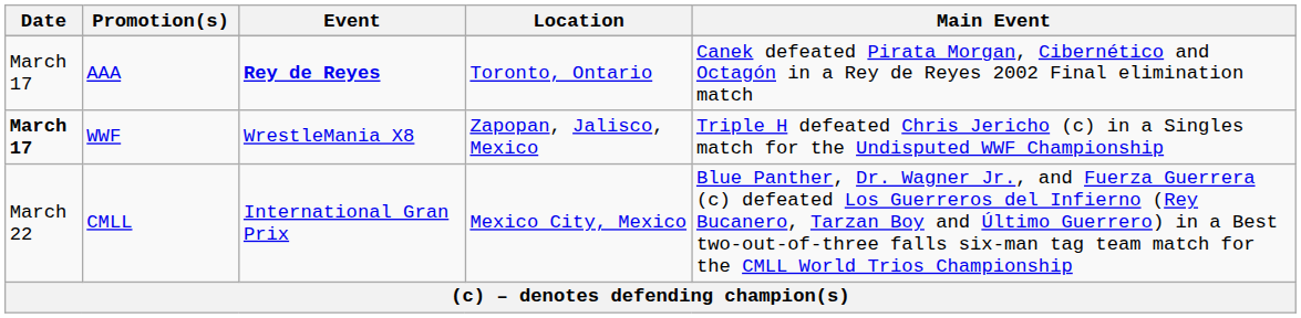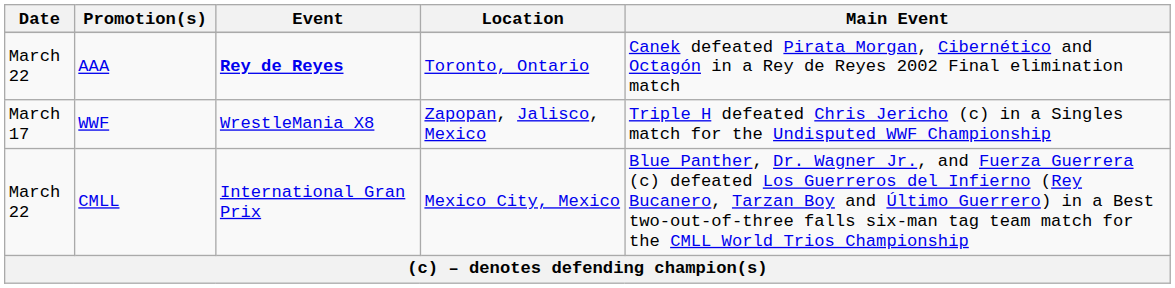AAA | Date: March 17 -> March 22
WWF | Date: bold -> normal
